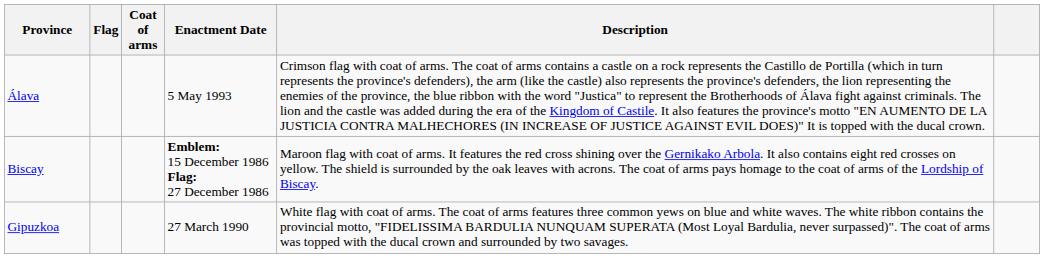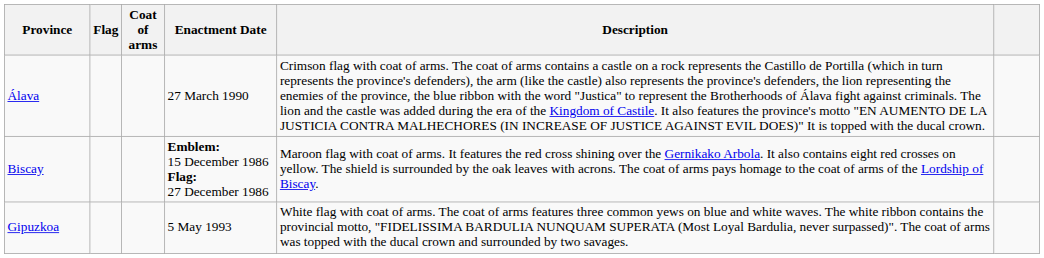Álava | Enactment Date: 5 May 1993 -> 27 March 1990
Gipuzkoa | Enactment Date: 27 March 1990 -> 5 May 1993
